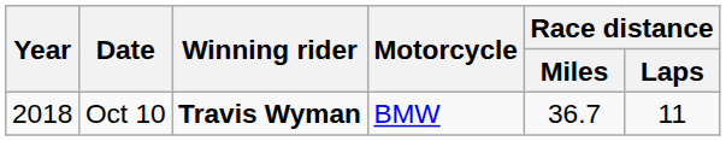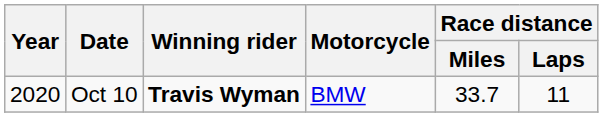Oct 10 | Year: 2018 -> 2020
Oct 10 | Race distance / Miles: 36.7 -> 33.7
